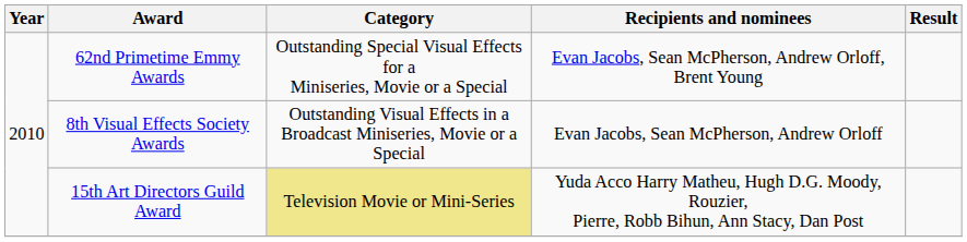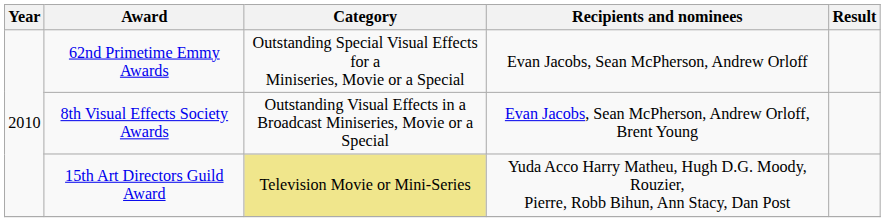62nd Primetime Emmy Awards | Recipients and nominees: Evan Jacobs, Sean McPherson, Andrew Orloff, Brent Young -> Evan Jacobs, Sean McPherson, Andrew Orloff
8th Visual Effects Society Awards | Recipients and nominees: Evan Jacobs, Sean McPherson, Andrew Orloff -> Evan Jacobs, Sean McPherson, Andrew Orloff, Brent Young
